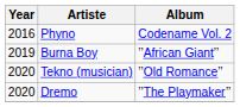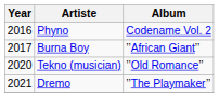Burna Boy | Year: 2019 -> 2017
Dremo | Year: 2020 -> 2021
